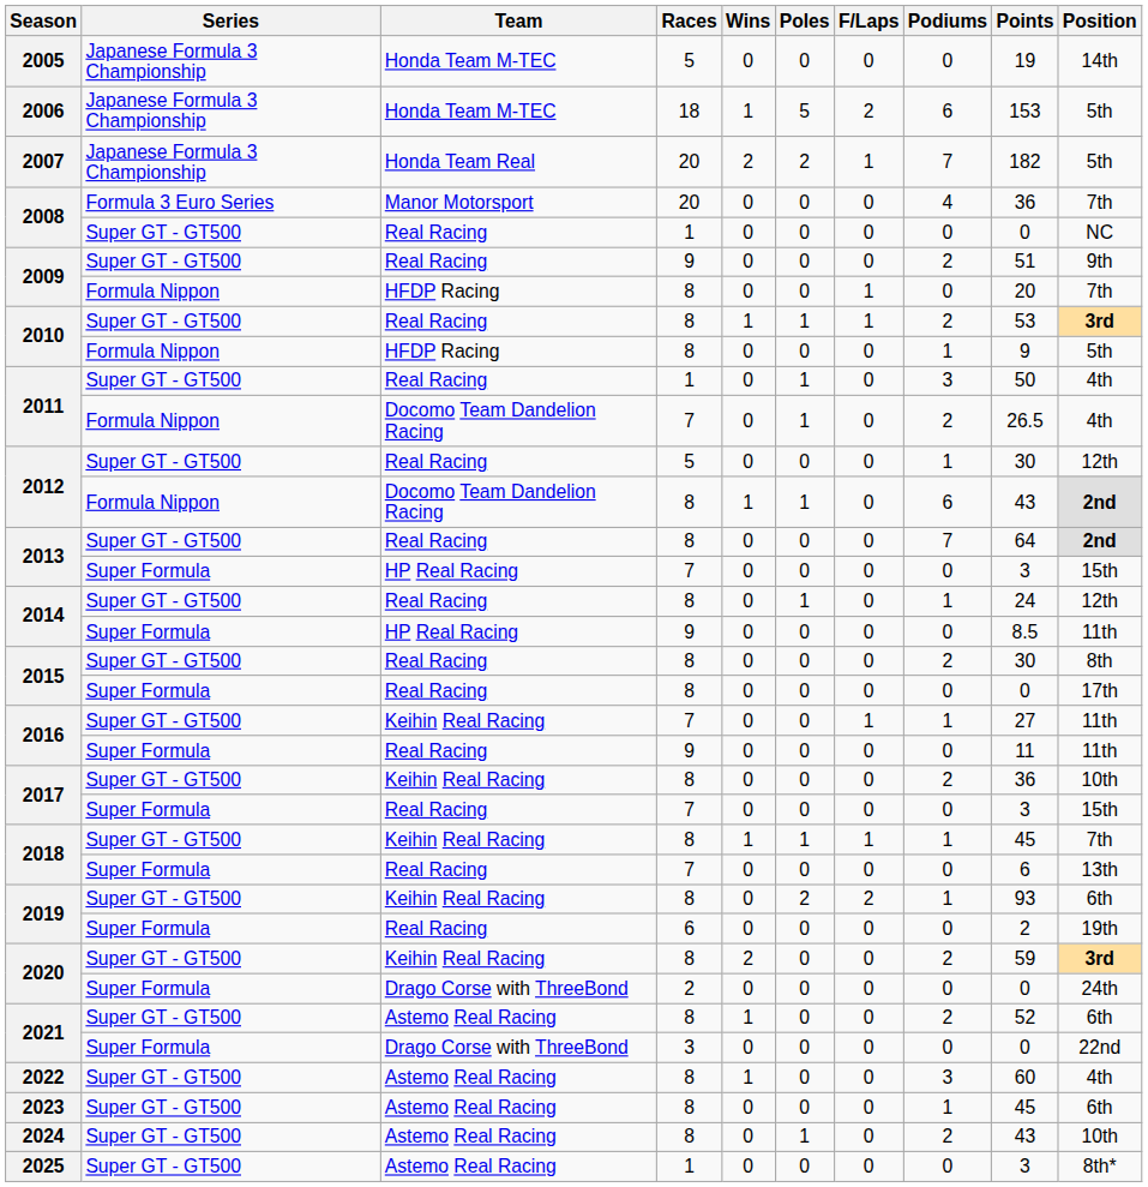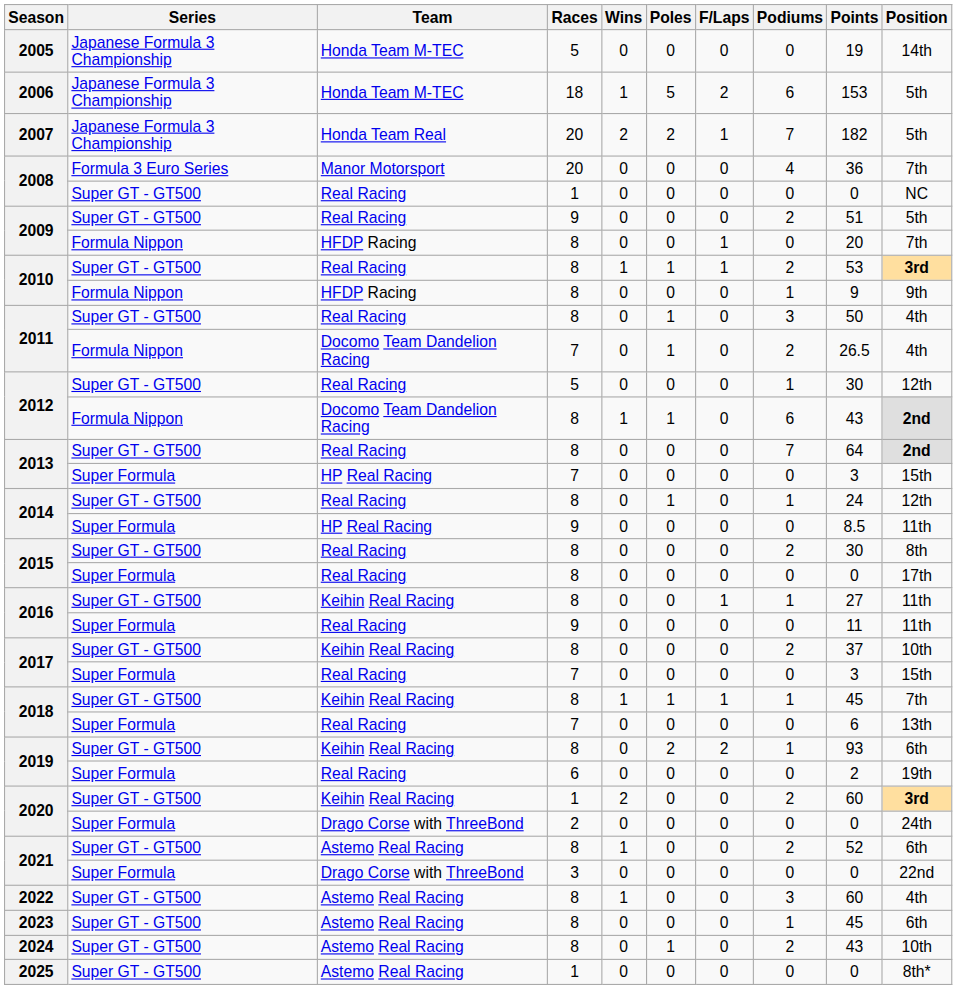2009 / Super GT - GT500 | Position: 9th -> 5th
2010 / Formula Nippon | Position: 5th -> 9th
2011 / Super GT - GT500 | Races: 1 -> 8
2016 / Super GT - GT500 | Races: 7 -> 8
2017 / Super GT - GT500 | Points: 36 -> 37
2020 / Super GT - GT500 | Races: 8 -> 1
2020 / Super GT - GT500 | Points: 59 -> 60
2025 | Points: 3 -> 0
